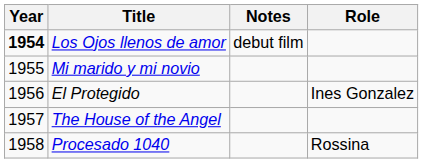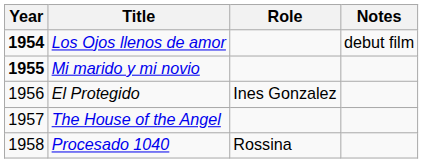columns swapped: Role <-> Notes
Mi marido y mi novio | Year: normal -> bold
